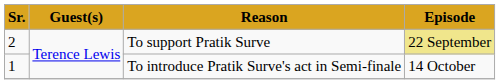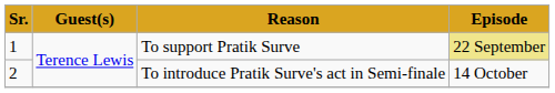To support Pratik Surve | Sr.: 2 -> 1
To introduce Pratik Surve's act in Semi-finale | Sr.: 1 -> 2
